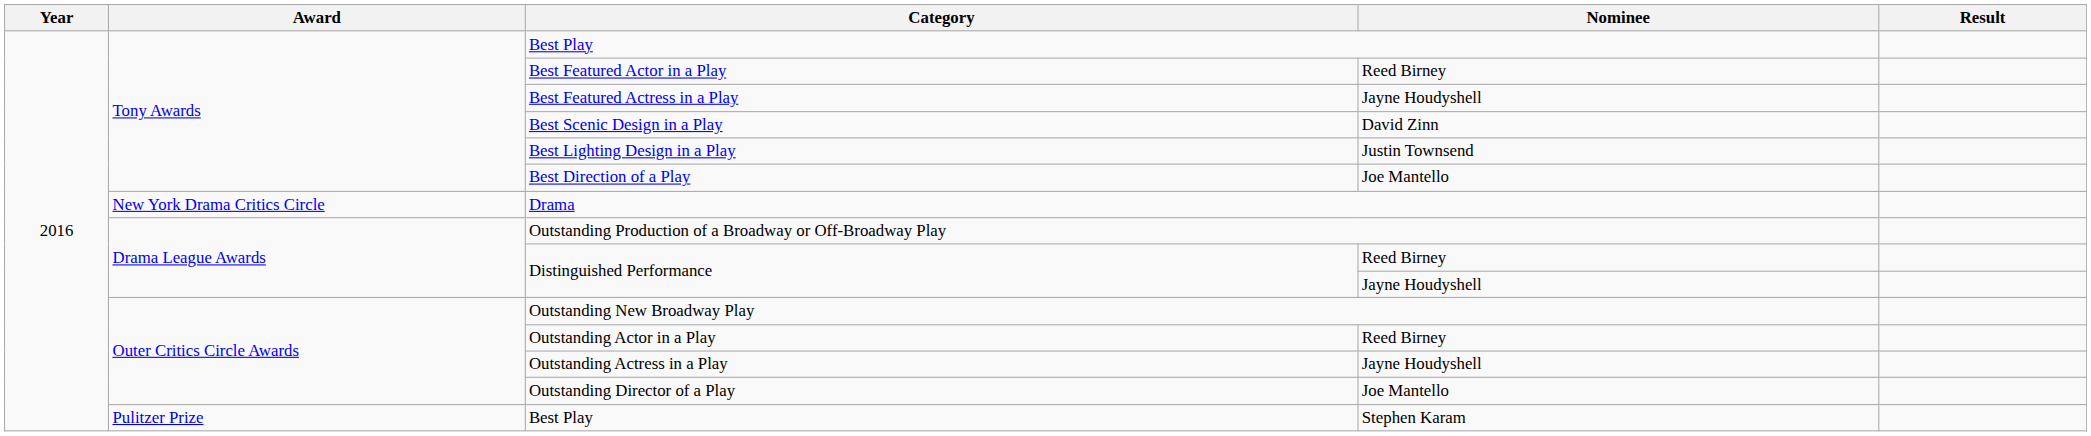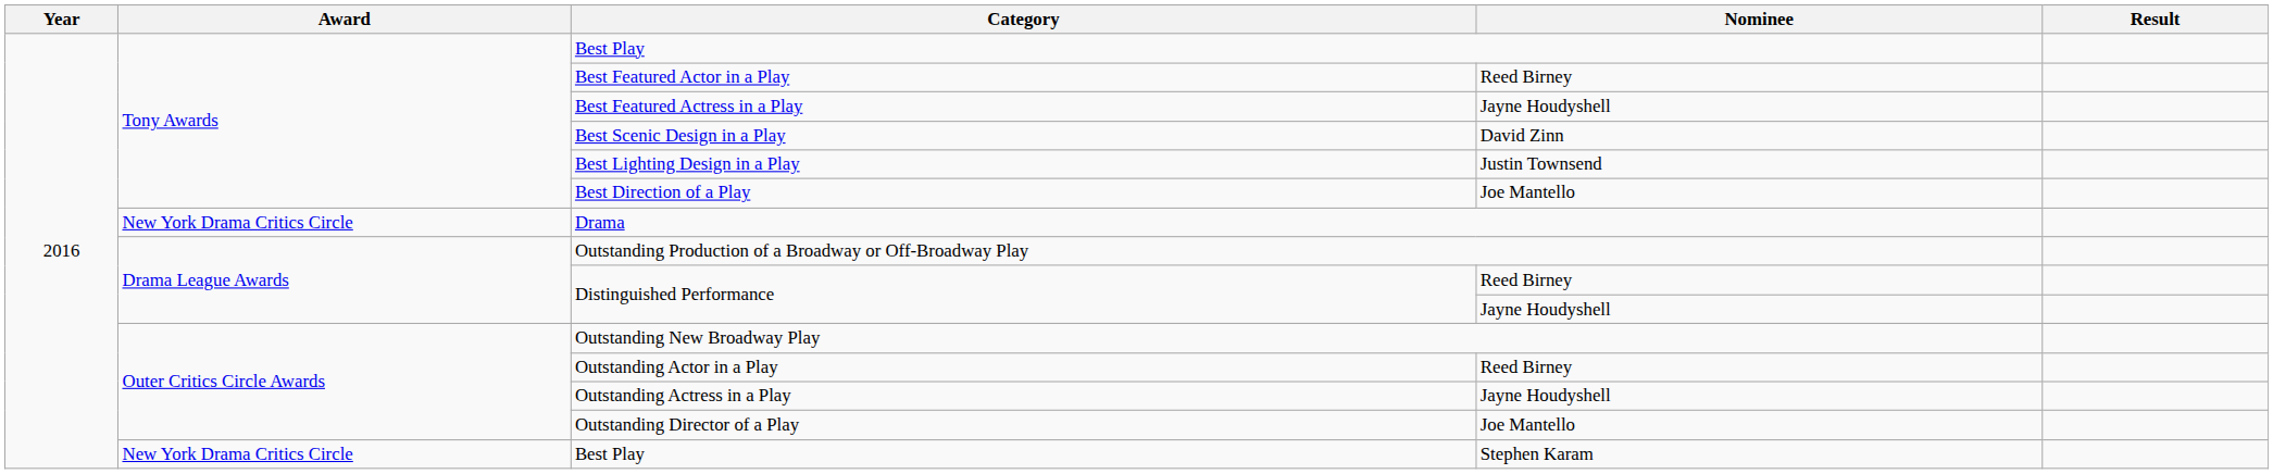Best Play / Stephen Karam | Award: Pulitzer Prize -> New York Drama Critics Circle
